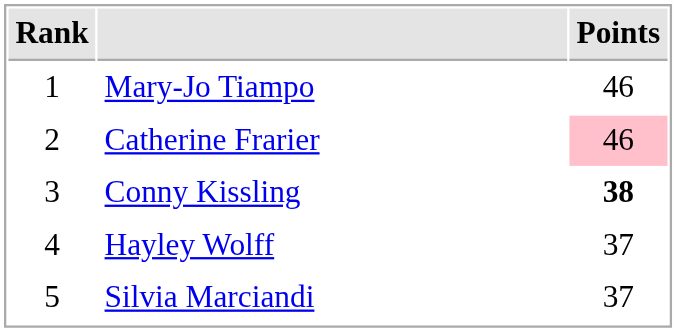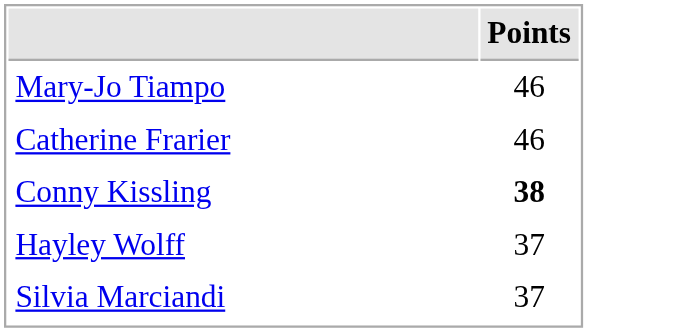- column: Rank | 1 | 2 | 3 | 4 | 5
Catherine Frarier | Points: pink background -> no background
